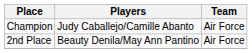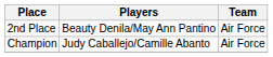rows swapped: Champion <-> 2nd Place
